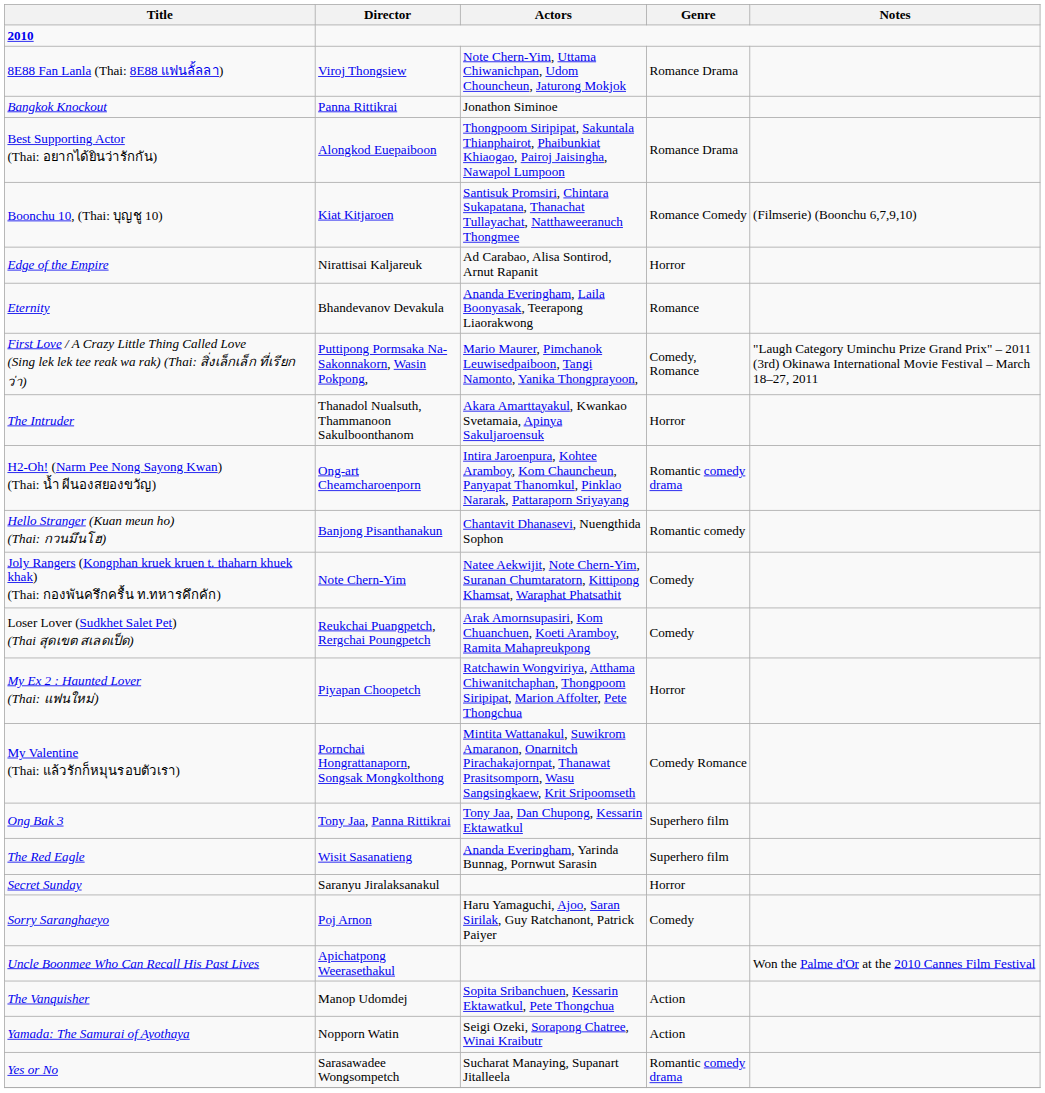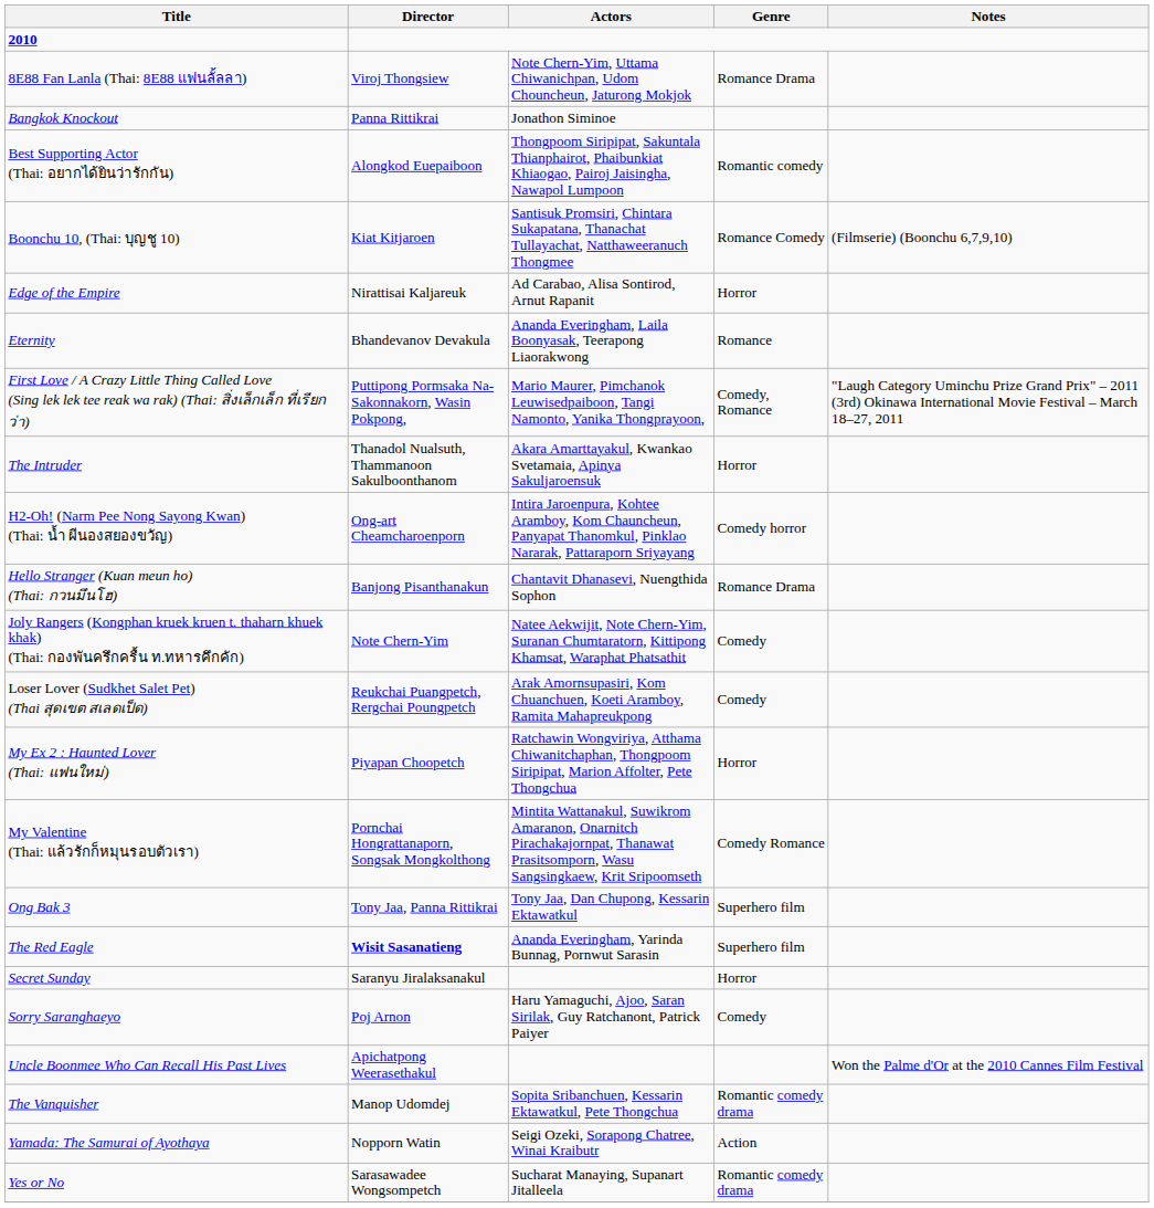Best Supporting Actor (Thai: อยากได้ยินว่ารักกัน) | Genre: Romance Drama -> Romantic comedy
H2-Oh! (Narm Pee Nong Sayong Kwan) (Thai: น้ำ ผีนองสยองขวัญ) | Genre: Romantic comedy drama -> Comedy horror
Hello Stranger (Kuan meun ho) (Thai: กวนมึนโฮ) | Genre: Romantic comedy -> Romance Drama
The Red Eagle | Director: normal -> bold
The Vanquisher | Genre: Action -> Romantic comedy drama
